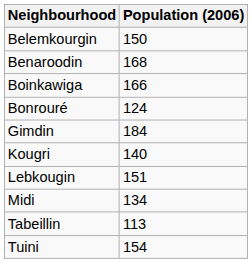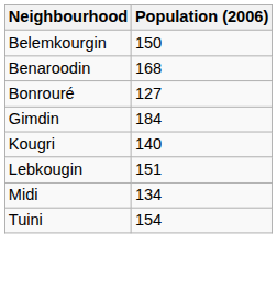- row: Boinkawiga | 166
Bonrouré | Population (2006): 124 -> 127
- row: Tabeillin | 113
